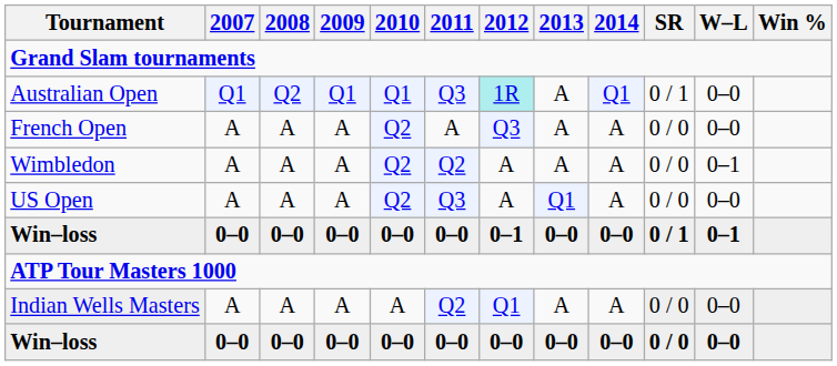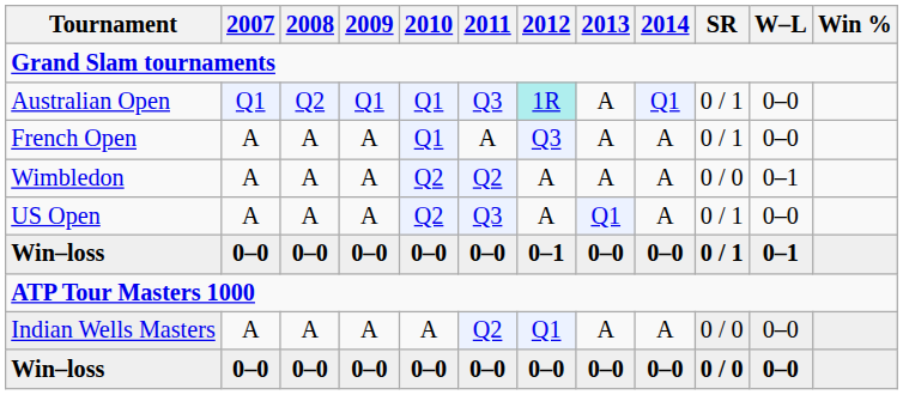French Open | 2010: Q2 -> Q1
French Open | SR: 0 / 0 -> 0 / 1
US Open | SR: 0 / 0 -> 0 / 1
